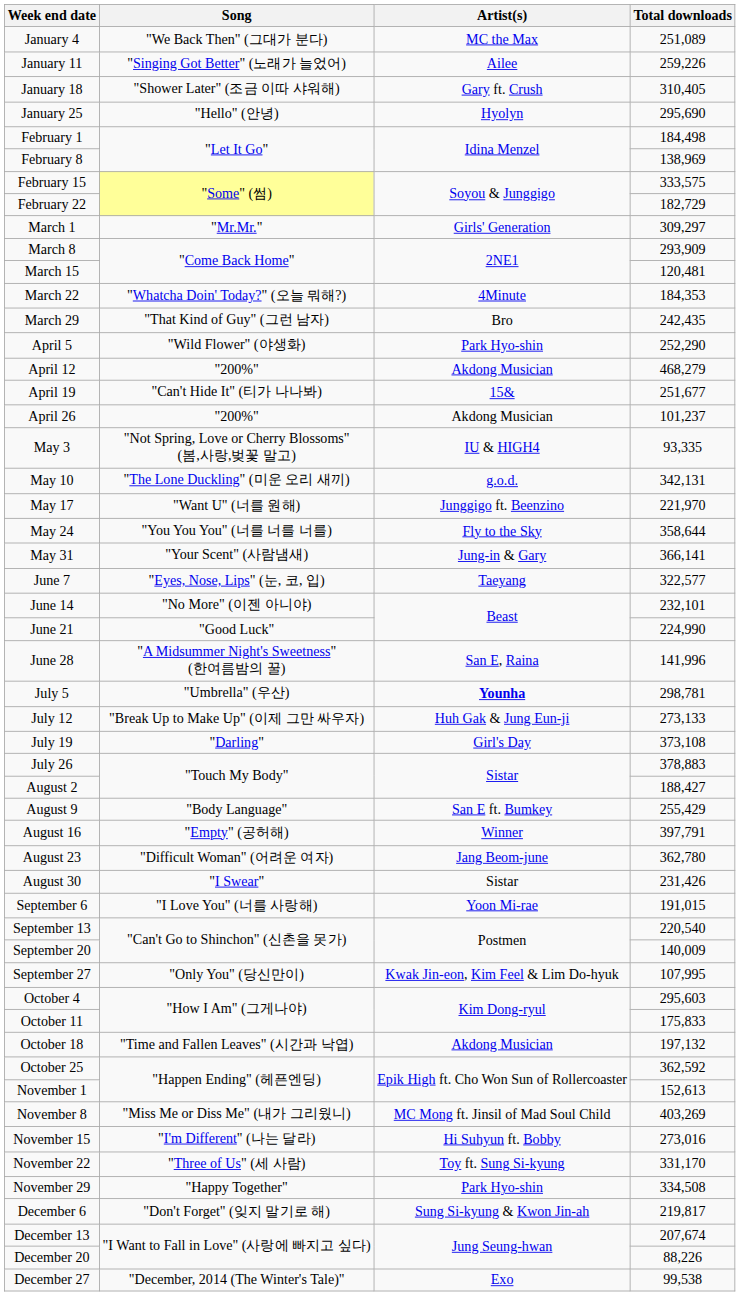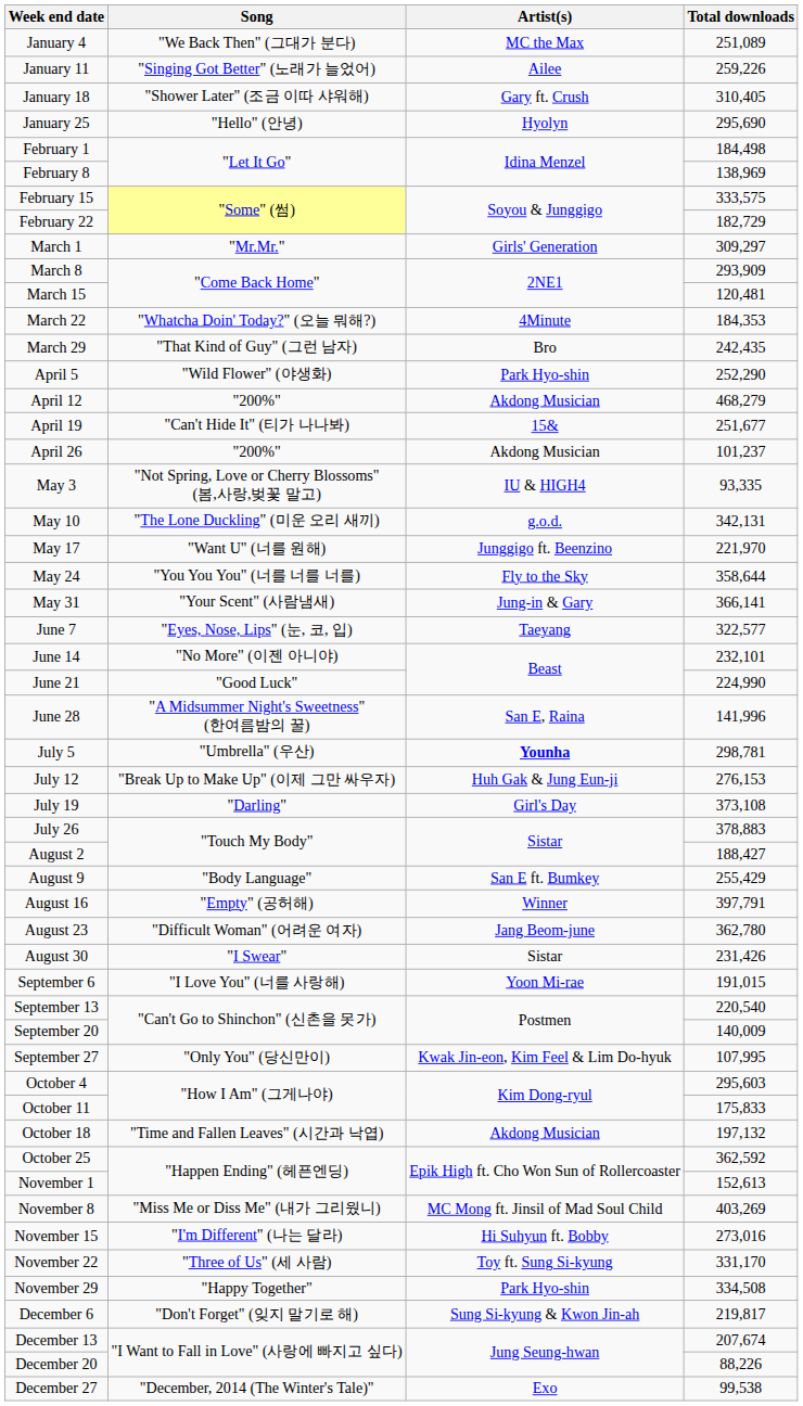July 12 | Total downloads: 273,133 -> 276,153
